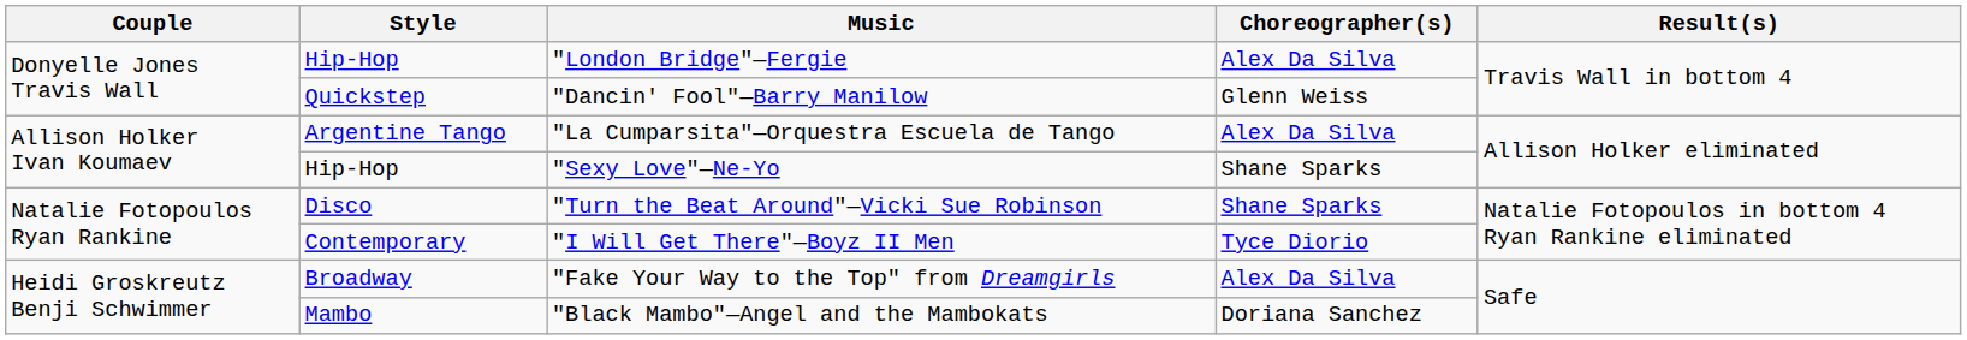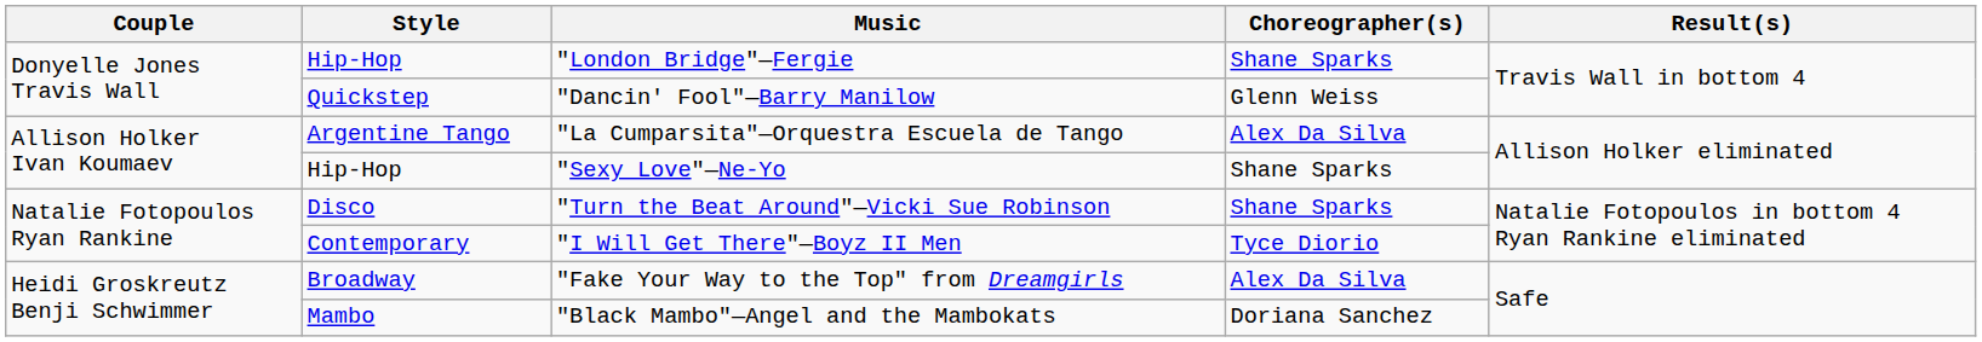"London Bridge"—Fergie | Choreographer(s): Alex Da Silva -> Shane Sparks
